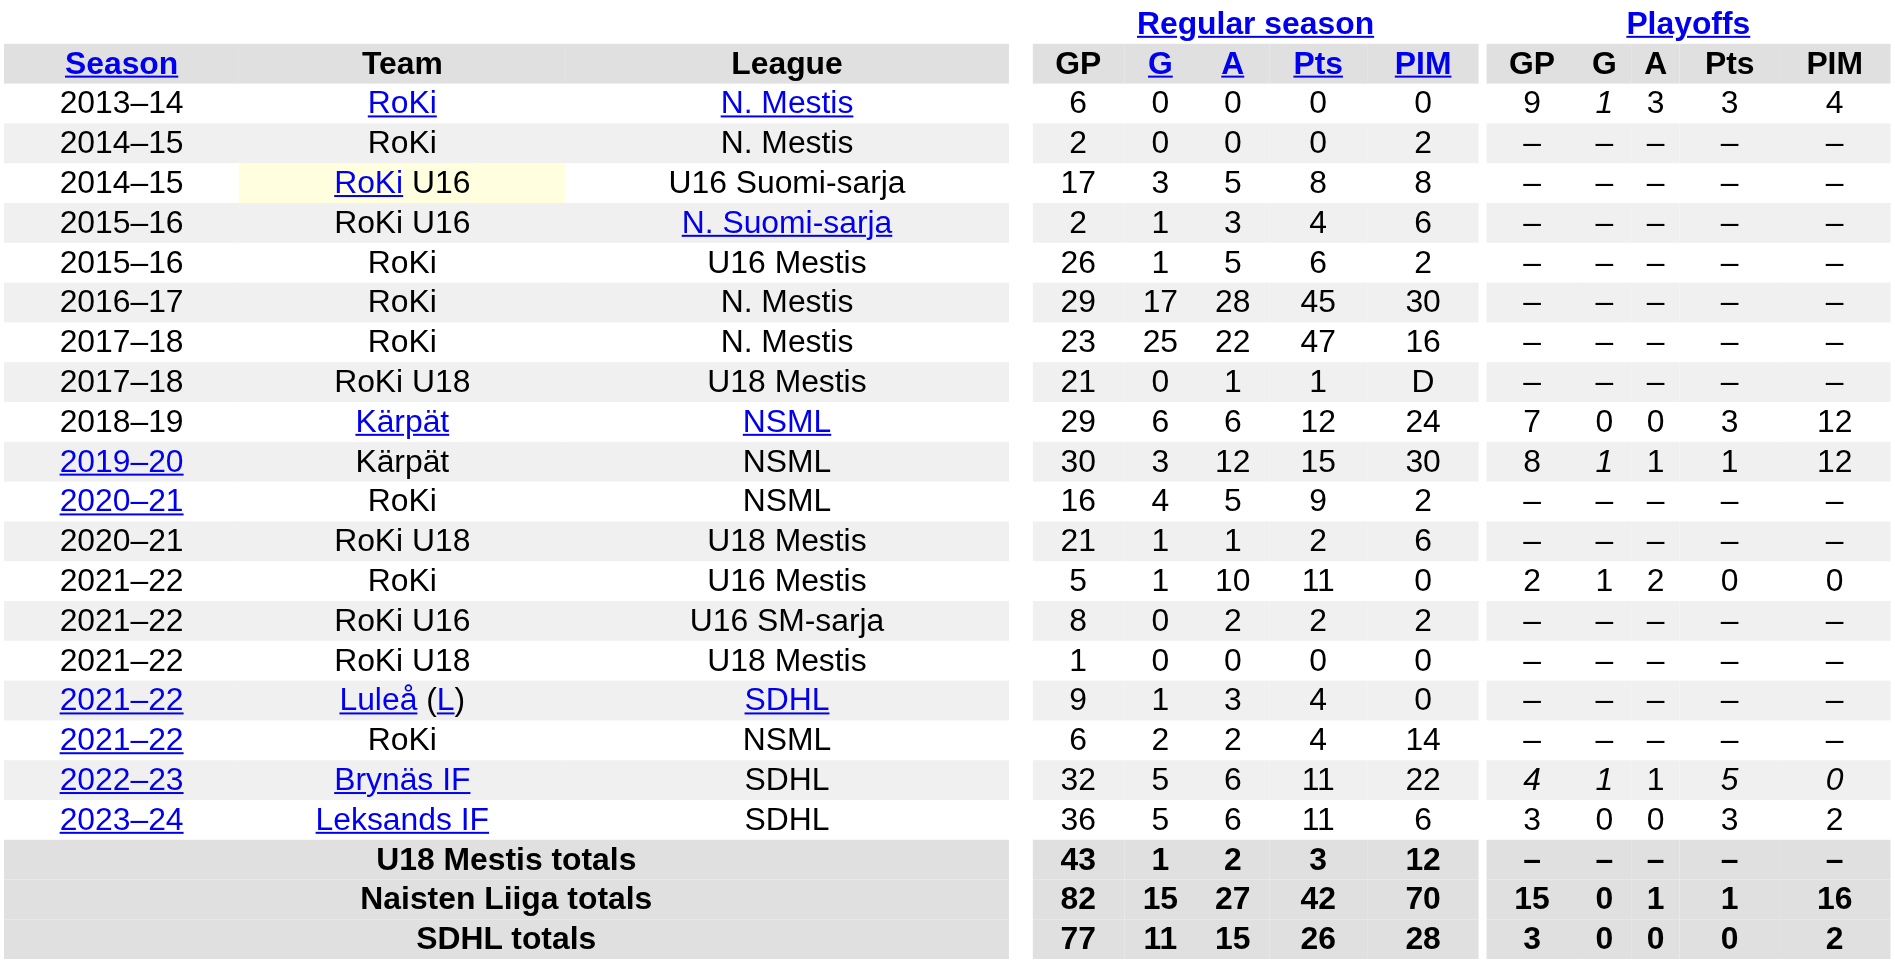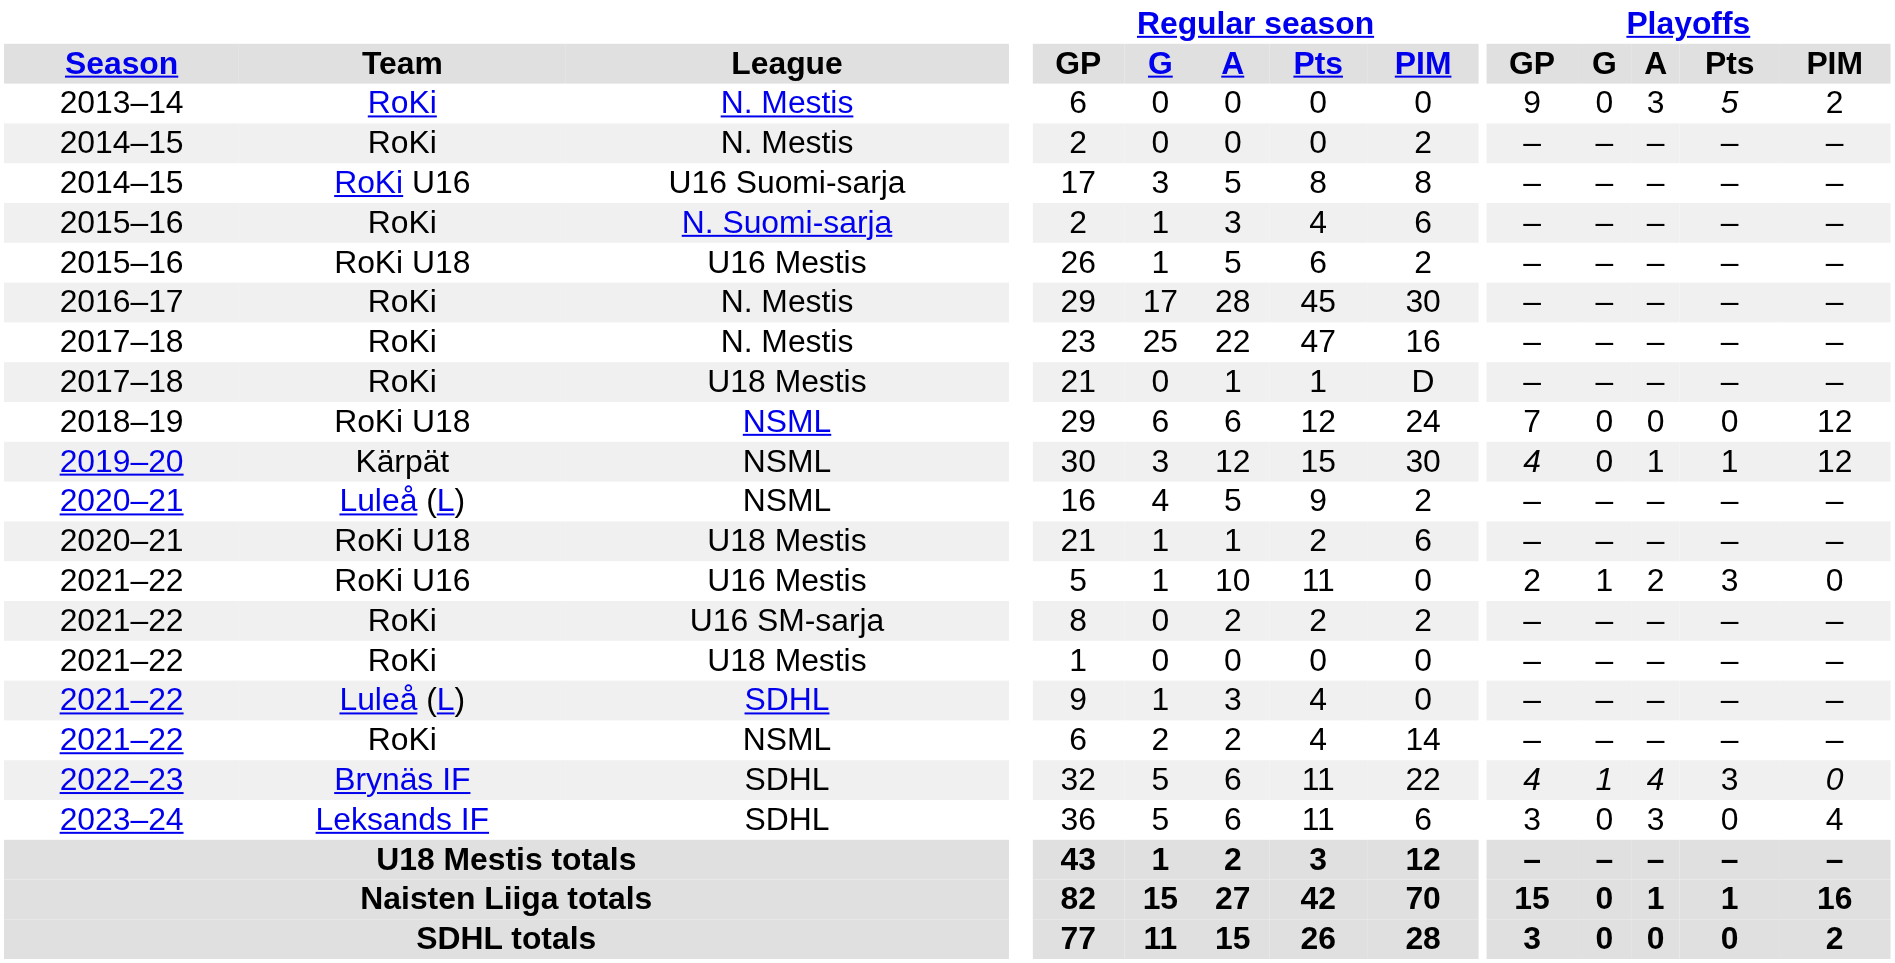2013–14 | Playoffs / G: 1 -> 0
2013–14 | Playoffs / Pts: 3 -> 5
2013–14 | Playoffs / PIM: 4 -> 2
2014–15 / U16 Suomi-sarja | Team: lightyellow background -> no background
2015–16 / N. Suomi-sarja | Team: RoKi U16 -> RoKi
2015–16 / U16 Mestis | Team: RoKi -> RoKi U18
2017–18 / U18 Mestis | Team: RoKi U18 -> RoKi
2018–19 | Team: Kärpät -> RoKi U18
2018–19 | Playoffs / Pts: 3 -> 0
2019–20 | Playoffs / GP: 8 -> 4
2019–20 | Playoffs / G: 1 -> 0
2020–21 / NSML | Team: RoKi -> Luleå (L)
2021–22 / U16 Mestis | Team: RoKi -> RoKi U16
2021–22 / U16 Mestis | Playoffs / Pts: 0 -> 3
2021–22 / U16 SM-sarja | Team: RoKi U16 -> RoKi
2021–22 / U18 Mestis | Team: RoKi U18 -> RoKi
2022–23 | Playoffs / A: 1 -> 4
2022–23 | Playoffs / Pts: 5 -> 3
2023–24 | Playoffs / A: 0 -> 3
2023–24 | Playoffs / Pts: 3 -> 0
2023–24 | Playoffs / PIM: 2 -> 4
